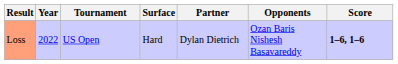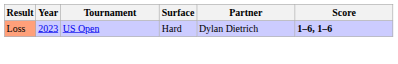- column: Opponents | Ozan Baris Nishesh Basavareddy
Loss | Year: 2022 -> 2023
